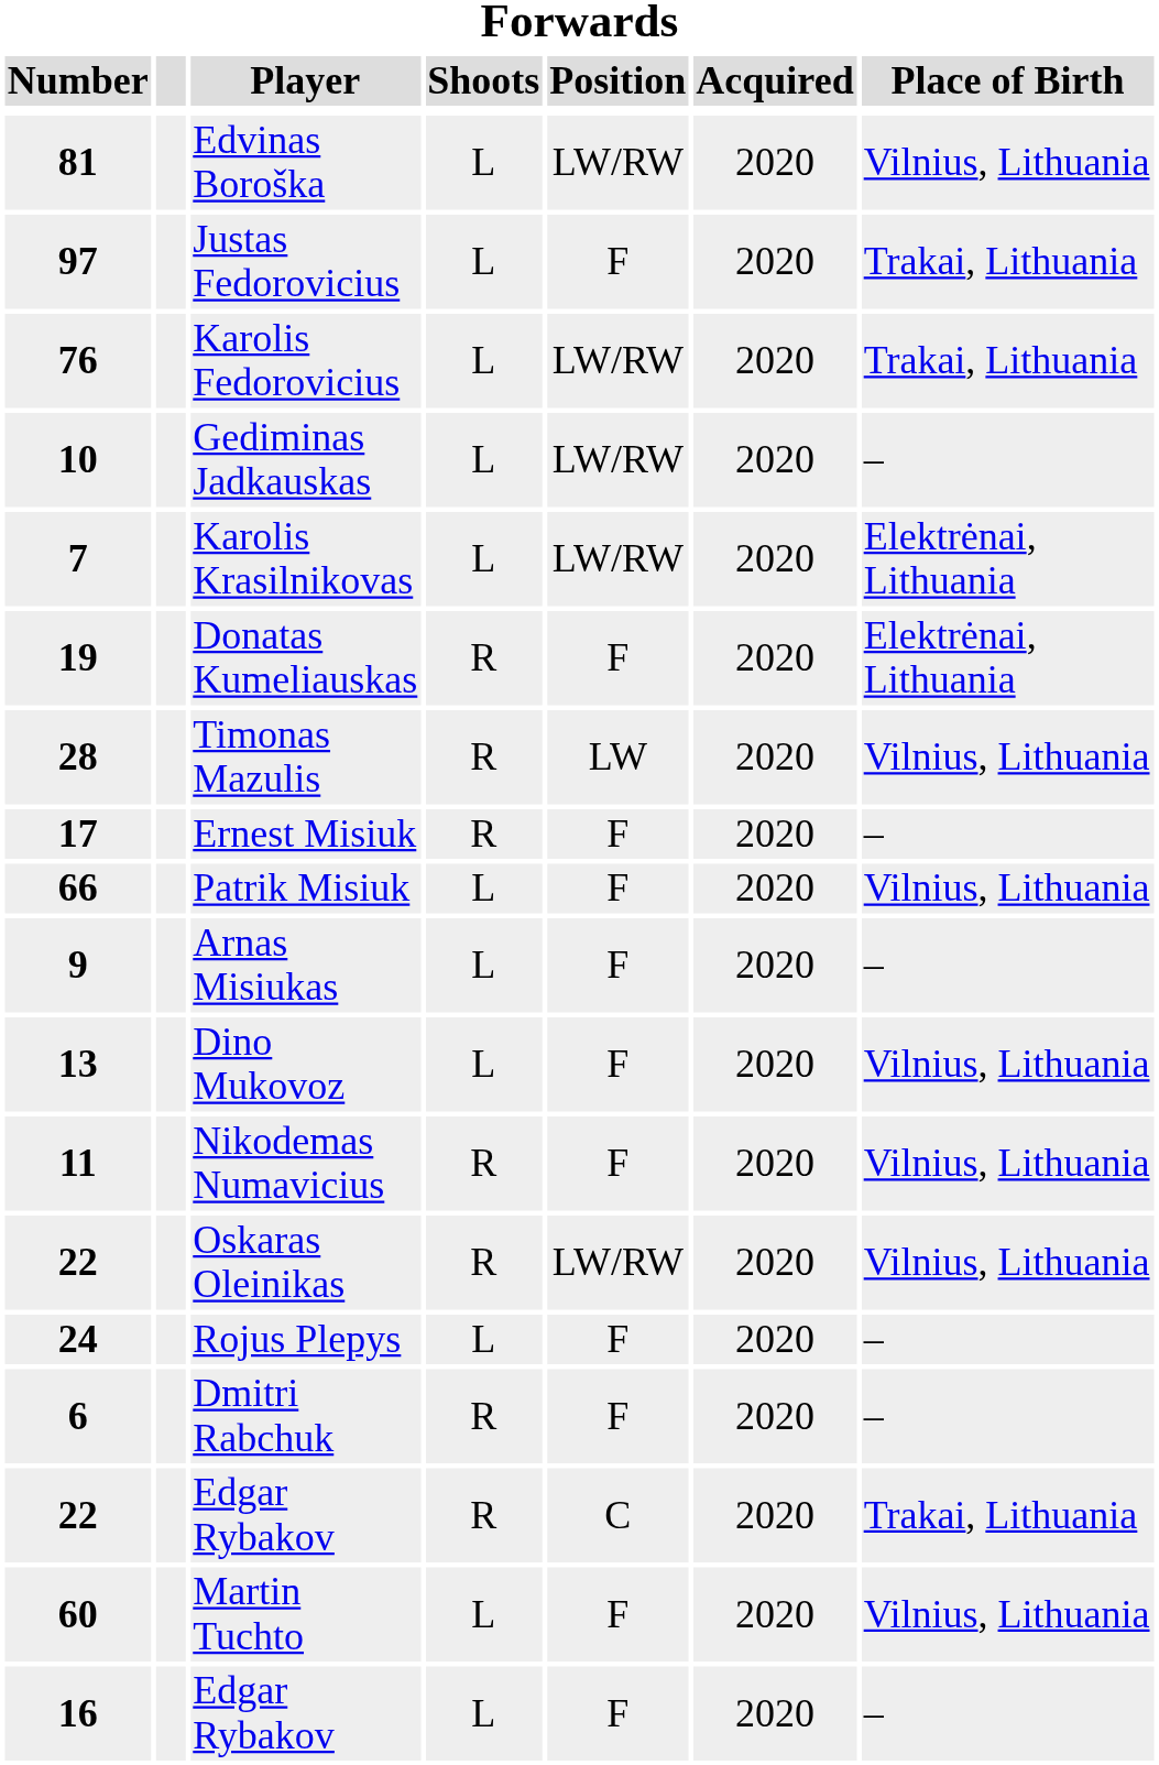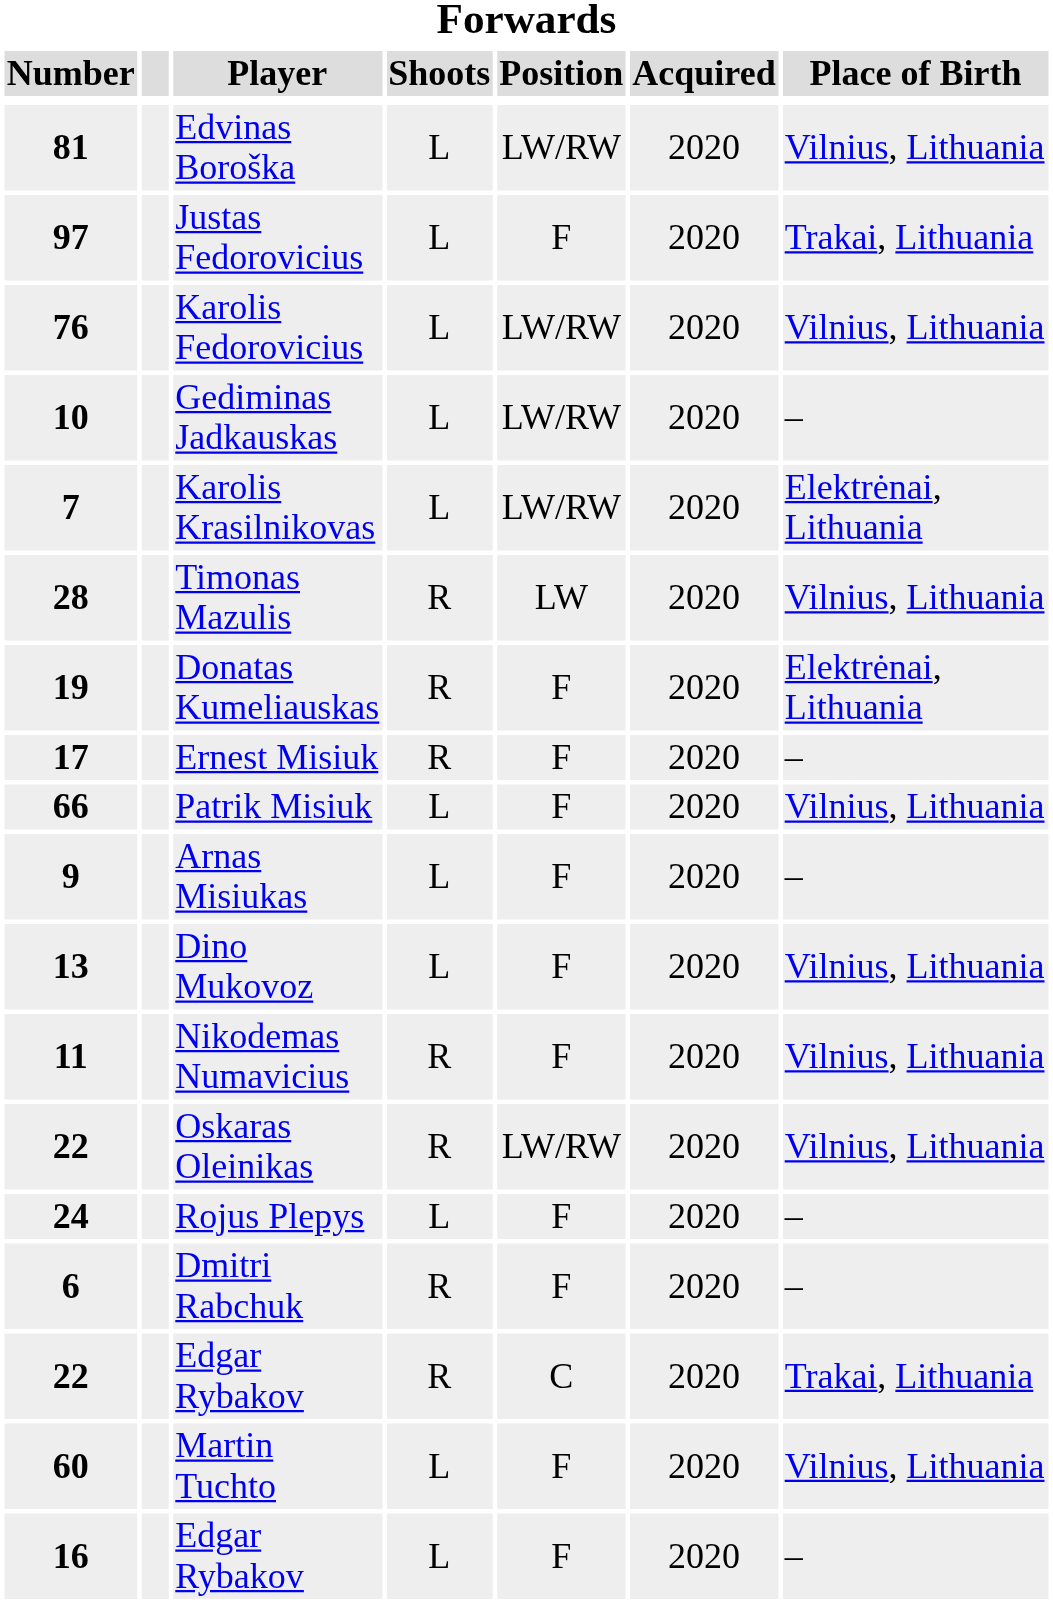Karolis Fedorovicius | Place of Birth: Trakai, Lithuania -> Vilnius, Lithuania
rows swapped: Donatas Kumeliauskas <-> Timonas Mazulis
